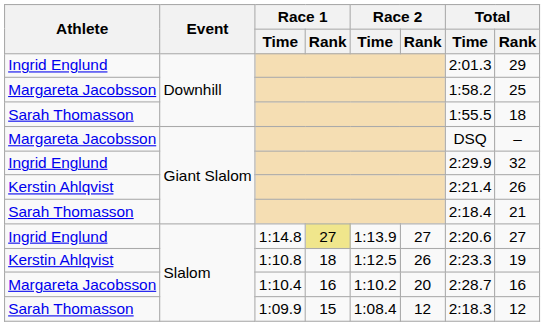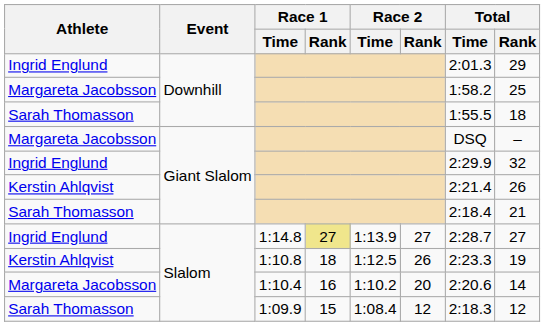1:14.8 | Total / Time: 2:20.6 -> 2:28.7
1:10.4 | Total / Time: 2:28.7 -> 2:20.6
1:10.4 | Total / Rank: 16 -> 14
